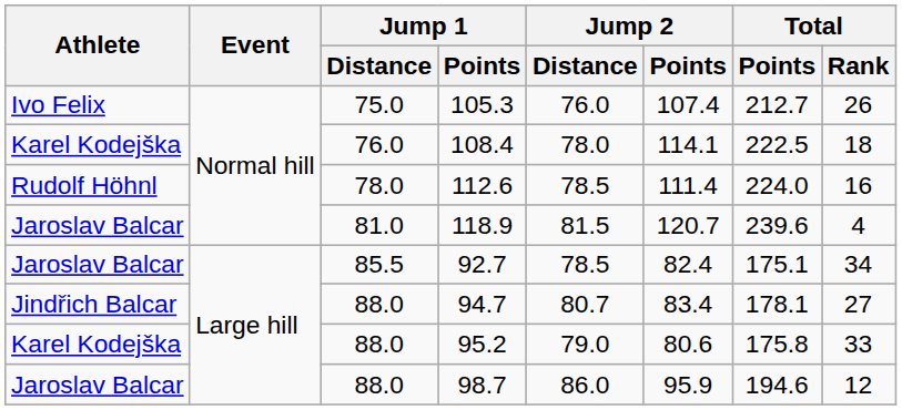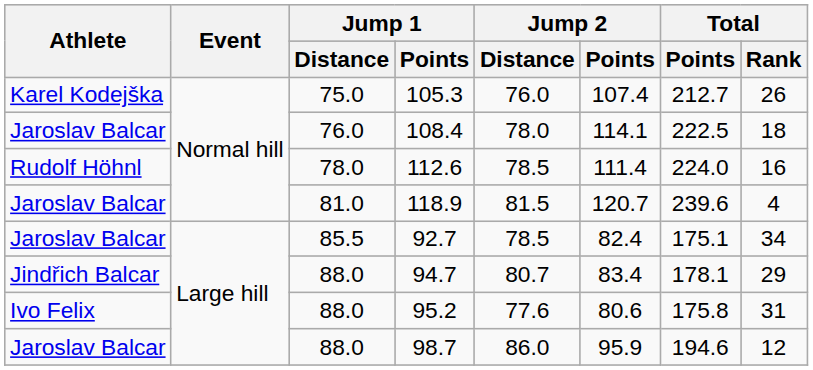105.3 | Athlete: Ivo Felix -> Karel Kodejška
108.4 | Athlete: Karel Kodejška -> Jaroslav Balcar
94.7 | Total / Rank: 27 -> 29
95.2 | Athlete: Karel Kodejška -> Ivo Felix
95.2 | Jump 2 / Distance: 79.0 -> 77.6
95.2 | Total / Rank: 33 -> 31
